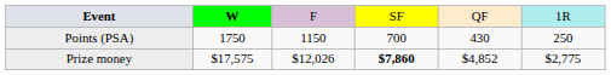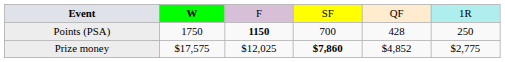Points (PSA) | column 3: normal -> bold
Points (PSA) | column 5: 430 -> 428
Prize money | column 3: $12,026 -> $12,025
